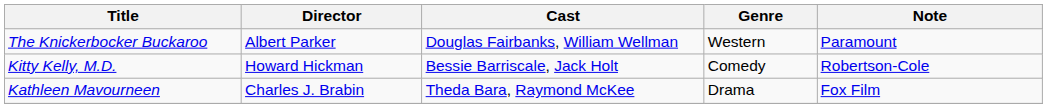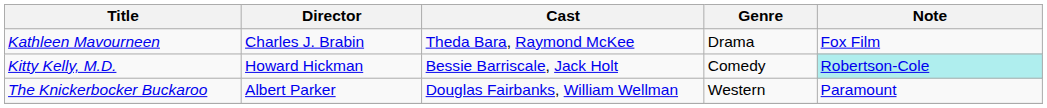rows swapped: Kathleen Mavourneen <-> The Knickerbocker Buckaroo
Kitty Kelly, M.D. | Note: no background -> paleturquoise background
